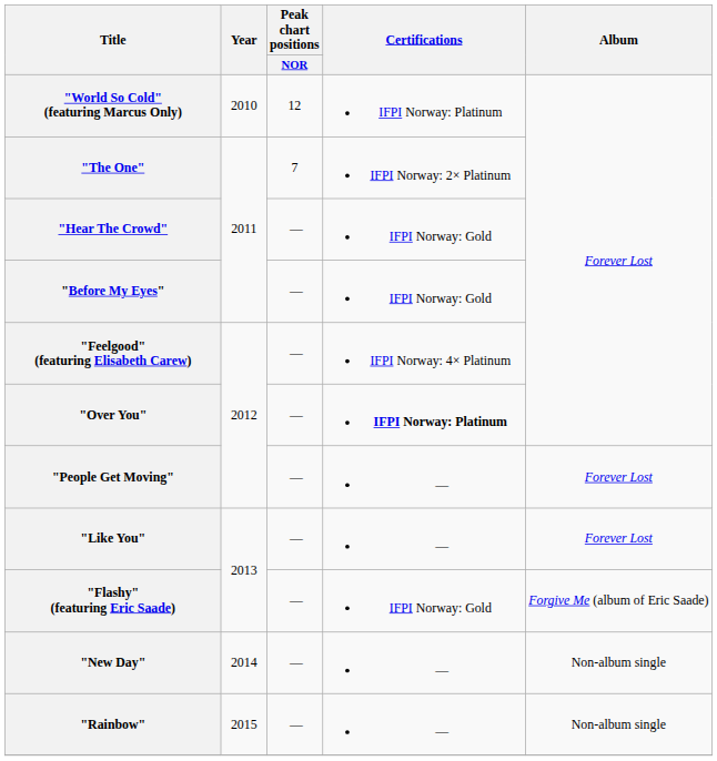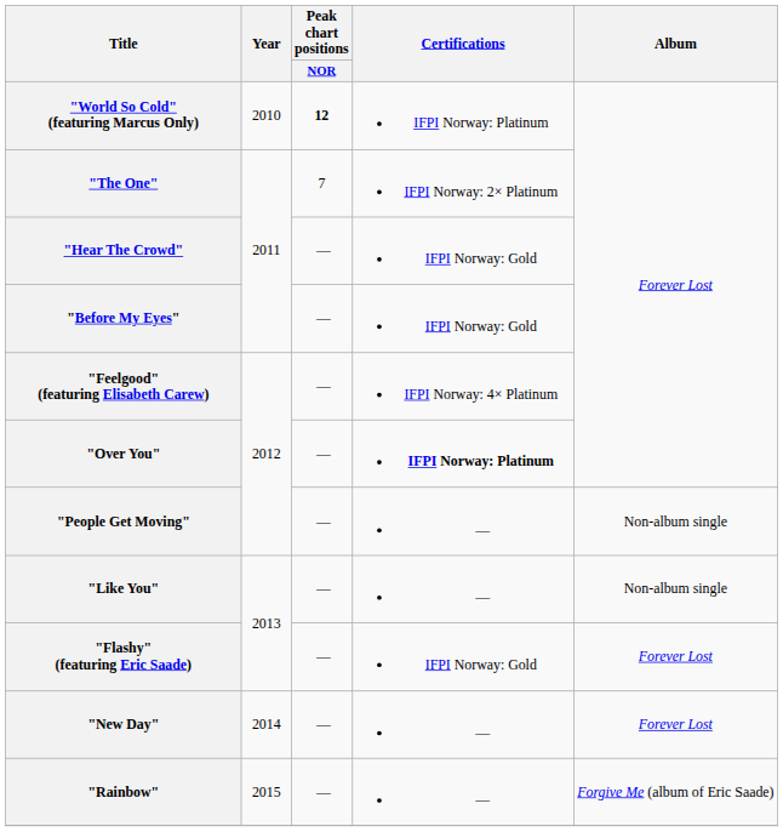"World So Cold" (featuring Marcus Only) | Peak chart positions / NOR: normal -> bold
"People Get Moving" | Album: Forever Lost -> Non-album single
"Like You" | Album: Forever Lost -> Non-album single
"Flashy" (featuring Eric Saade) | Album: Forgive Me (album of Eric Saade) -> Forever Lost
"New Day" | Album: Non-album single -> Forever Lost
"Rainbow" | Album: Non-album single -> Forgive Me (album of Eric Saade)
